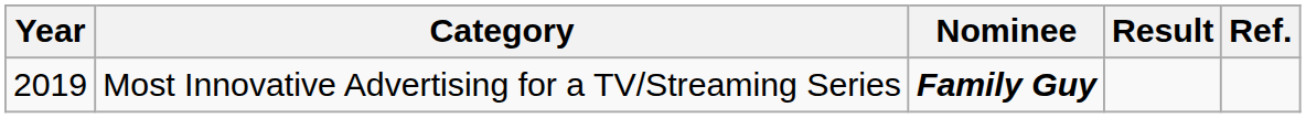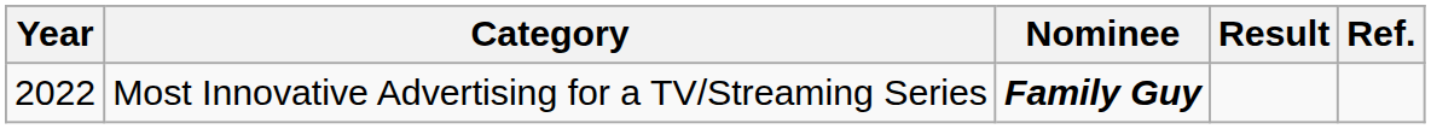Most Innovative Advertising for a TV/Streaming Series | Year: 2019 -> 2022
